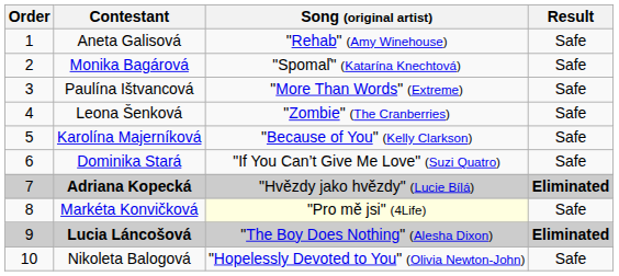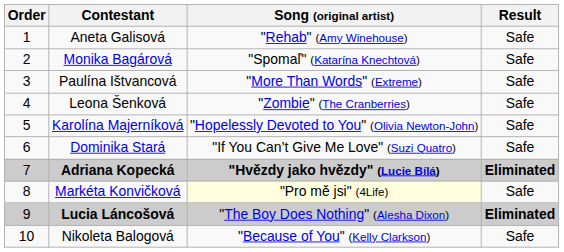Karolína Majerníková | Song (original artist): "Because of You" (Kelly Clarkson) -> "Hopelessly Devoted to You" (Olivia Newton-John)
Adriana Kopecká | Song (original artist): normal -> bold
Nikoleta Balogová | Song (original artist): "Hopelessly Devoted to You" (Olivia Newton-John) -> "Because of You" (Kelly Clarkson)
